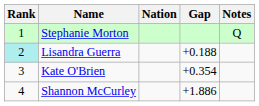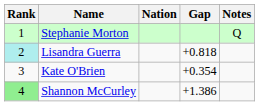Lisandra Guerra | Gap: +0.188 -> +0.818
Shannon McCurley | Rank: no background -> lightgreen background
Shannon McCurley | Gap: +1.886 -> +1.386
